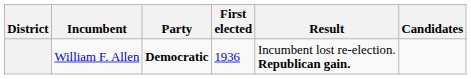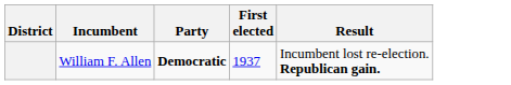- column: Candidates
William F. Allen | First elected: 1936 -> 1937
